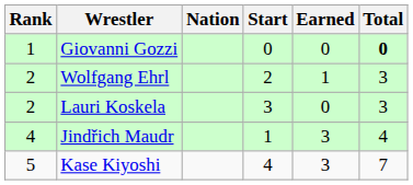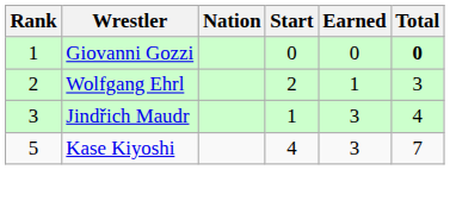- row: 2 | Lauri Koskela | 3 | 0 | 3
Jindřich Maudr | Rank: 4 -> 3
